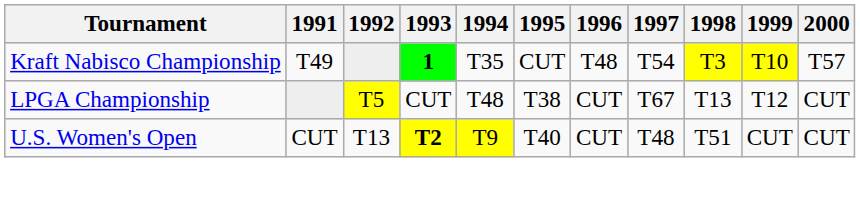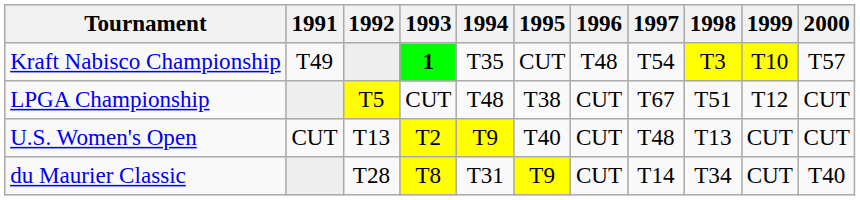LPGA Championship | 1998: T13 -> T51
U.S. Women's Open | 1993: bold -> normal
U.S. Women's Open | 1998: T51 -> T13
+ row: du Maurier Classic | T28 | T8 | T31 | T9 | CUT | T14 | T34 | CUT | T40
